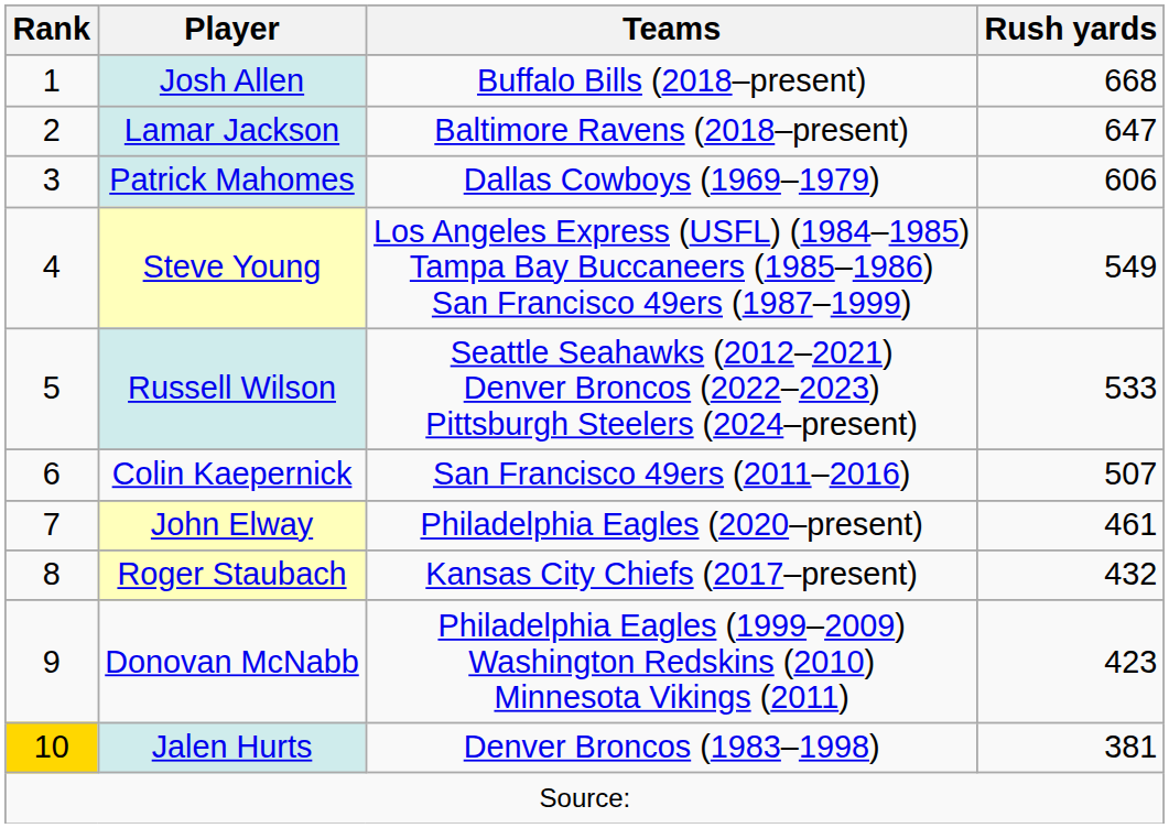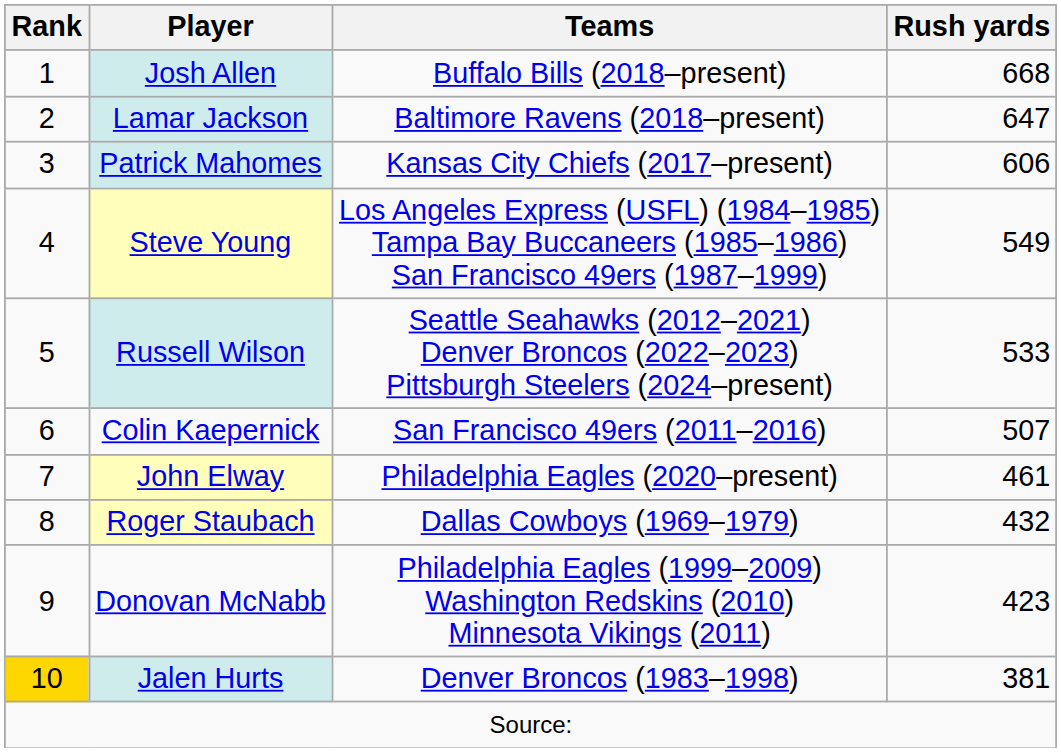Patrick Mahomes | Teams: Dallas Cowboys (1969–1979) -> Kansas City Chiefs (2017–present)
Roger Staubach | Teams: Kansas City Chiefs (2017–present) -> Dallas Cowboys (1969–1979)
